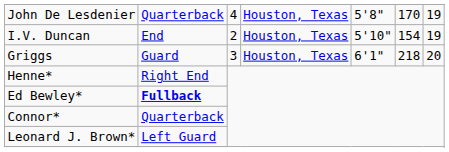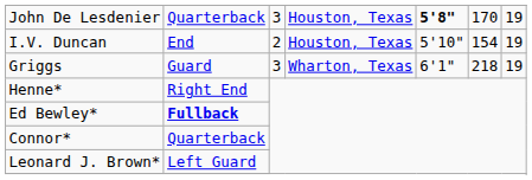John De Lesdenier | column 3: 4 -> 3
John De Lesdenier | column 5: normal -> bold
Griggs | column 4: Houston, Texas -> Wharton, Texas
Griggs | column 7: 20 -> 19
